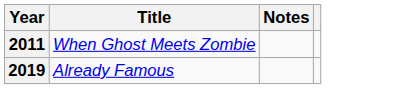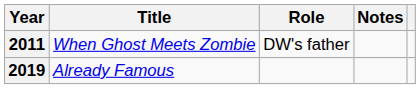+ column: Role | DW's father
